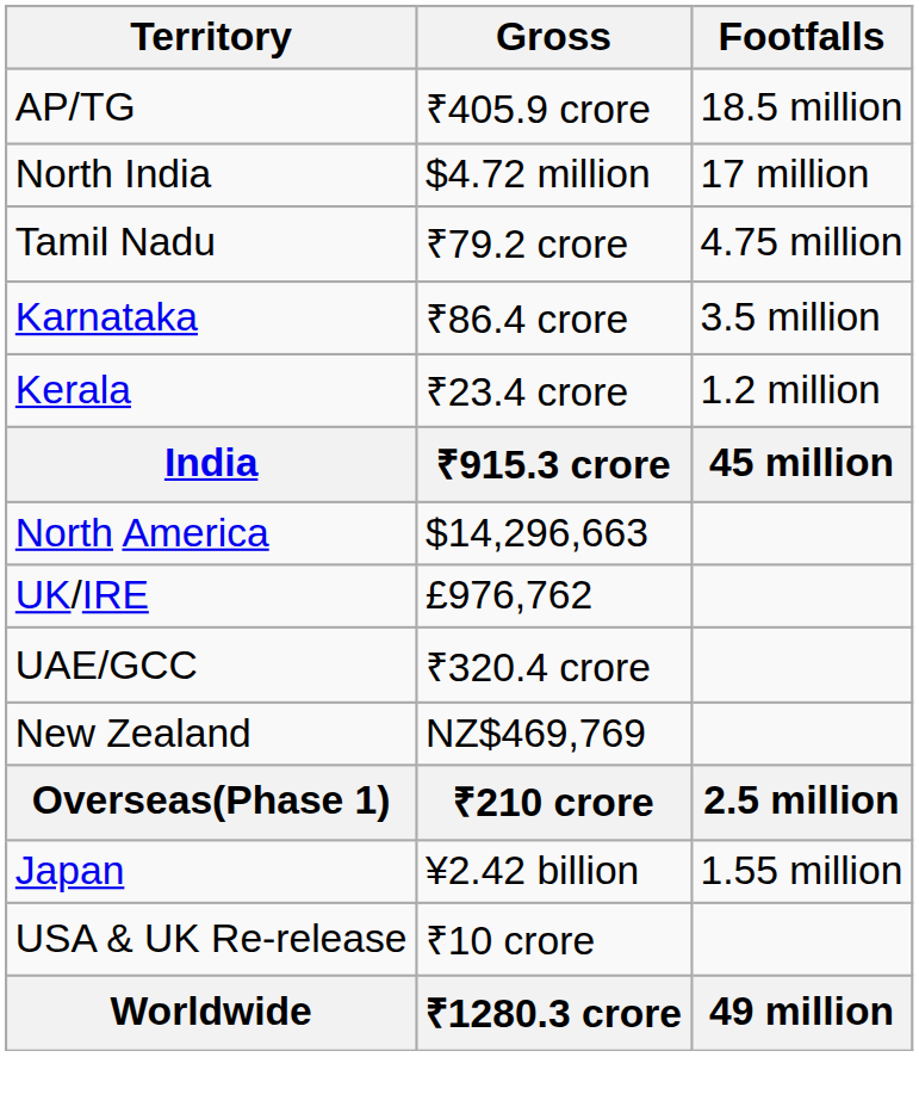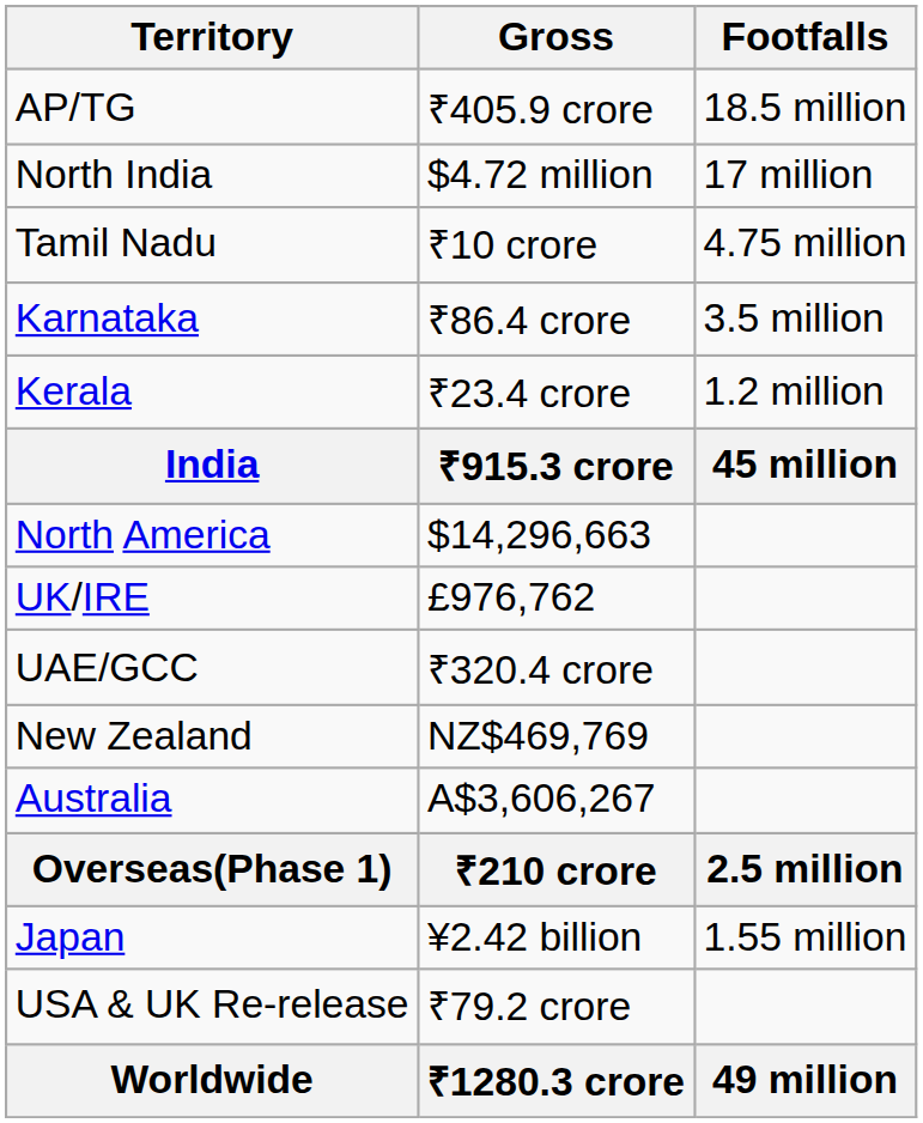Tamil Nadu | Gross: ₹79.2 crore -> ₹10 crore
+ row: Australia | A$3,606,267
USA & UK Re-release | Gross: ₹10 crore -> ₹79.2 crore
